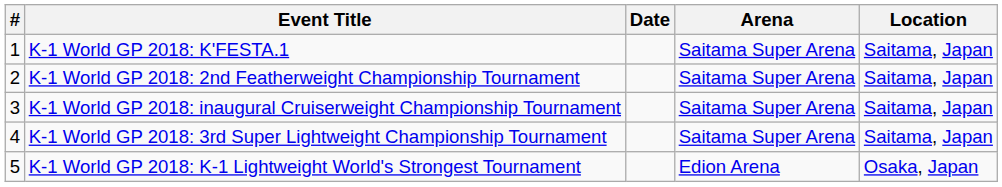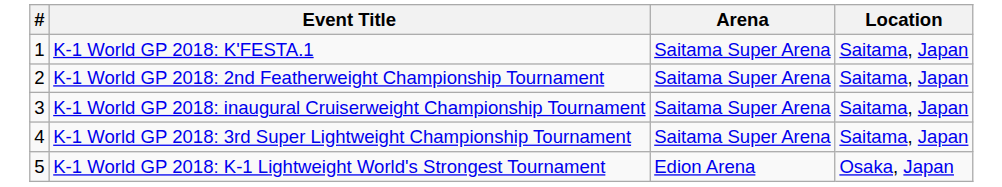- column: Date
